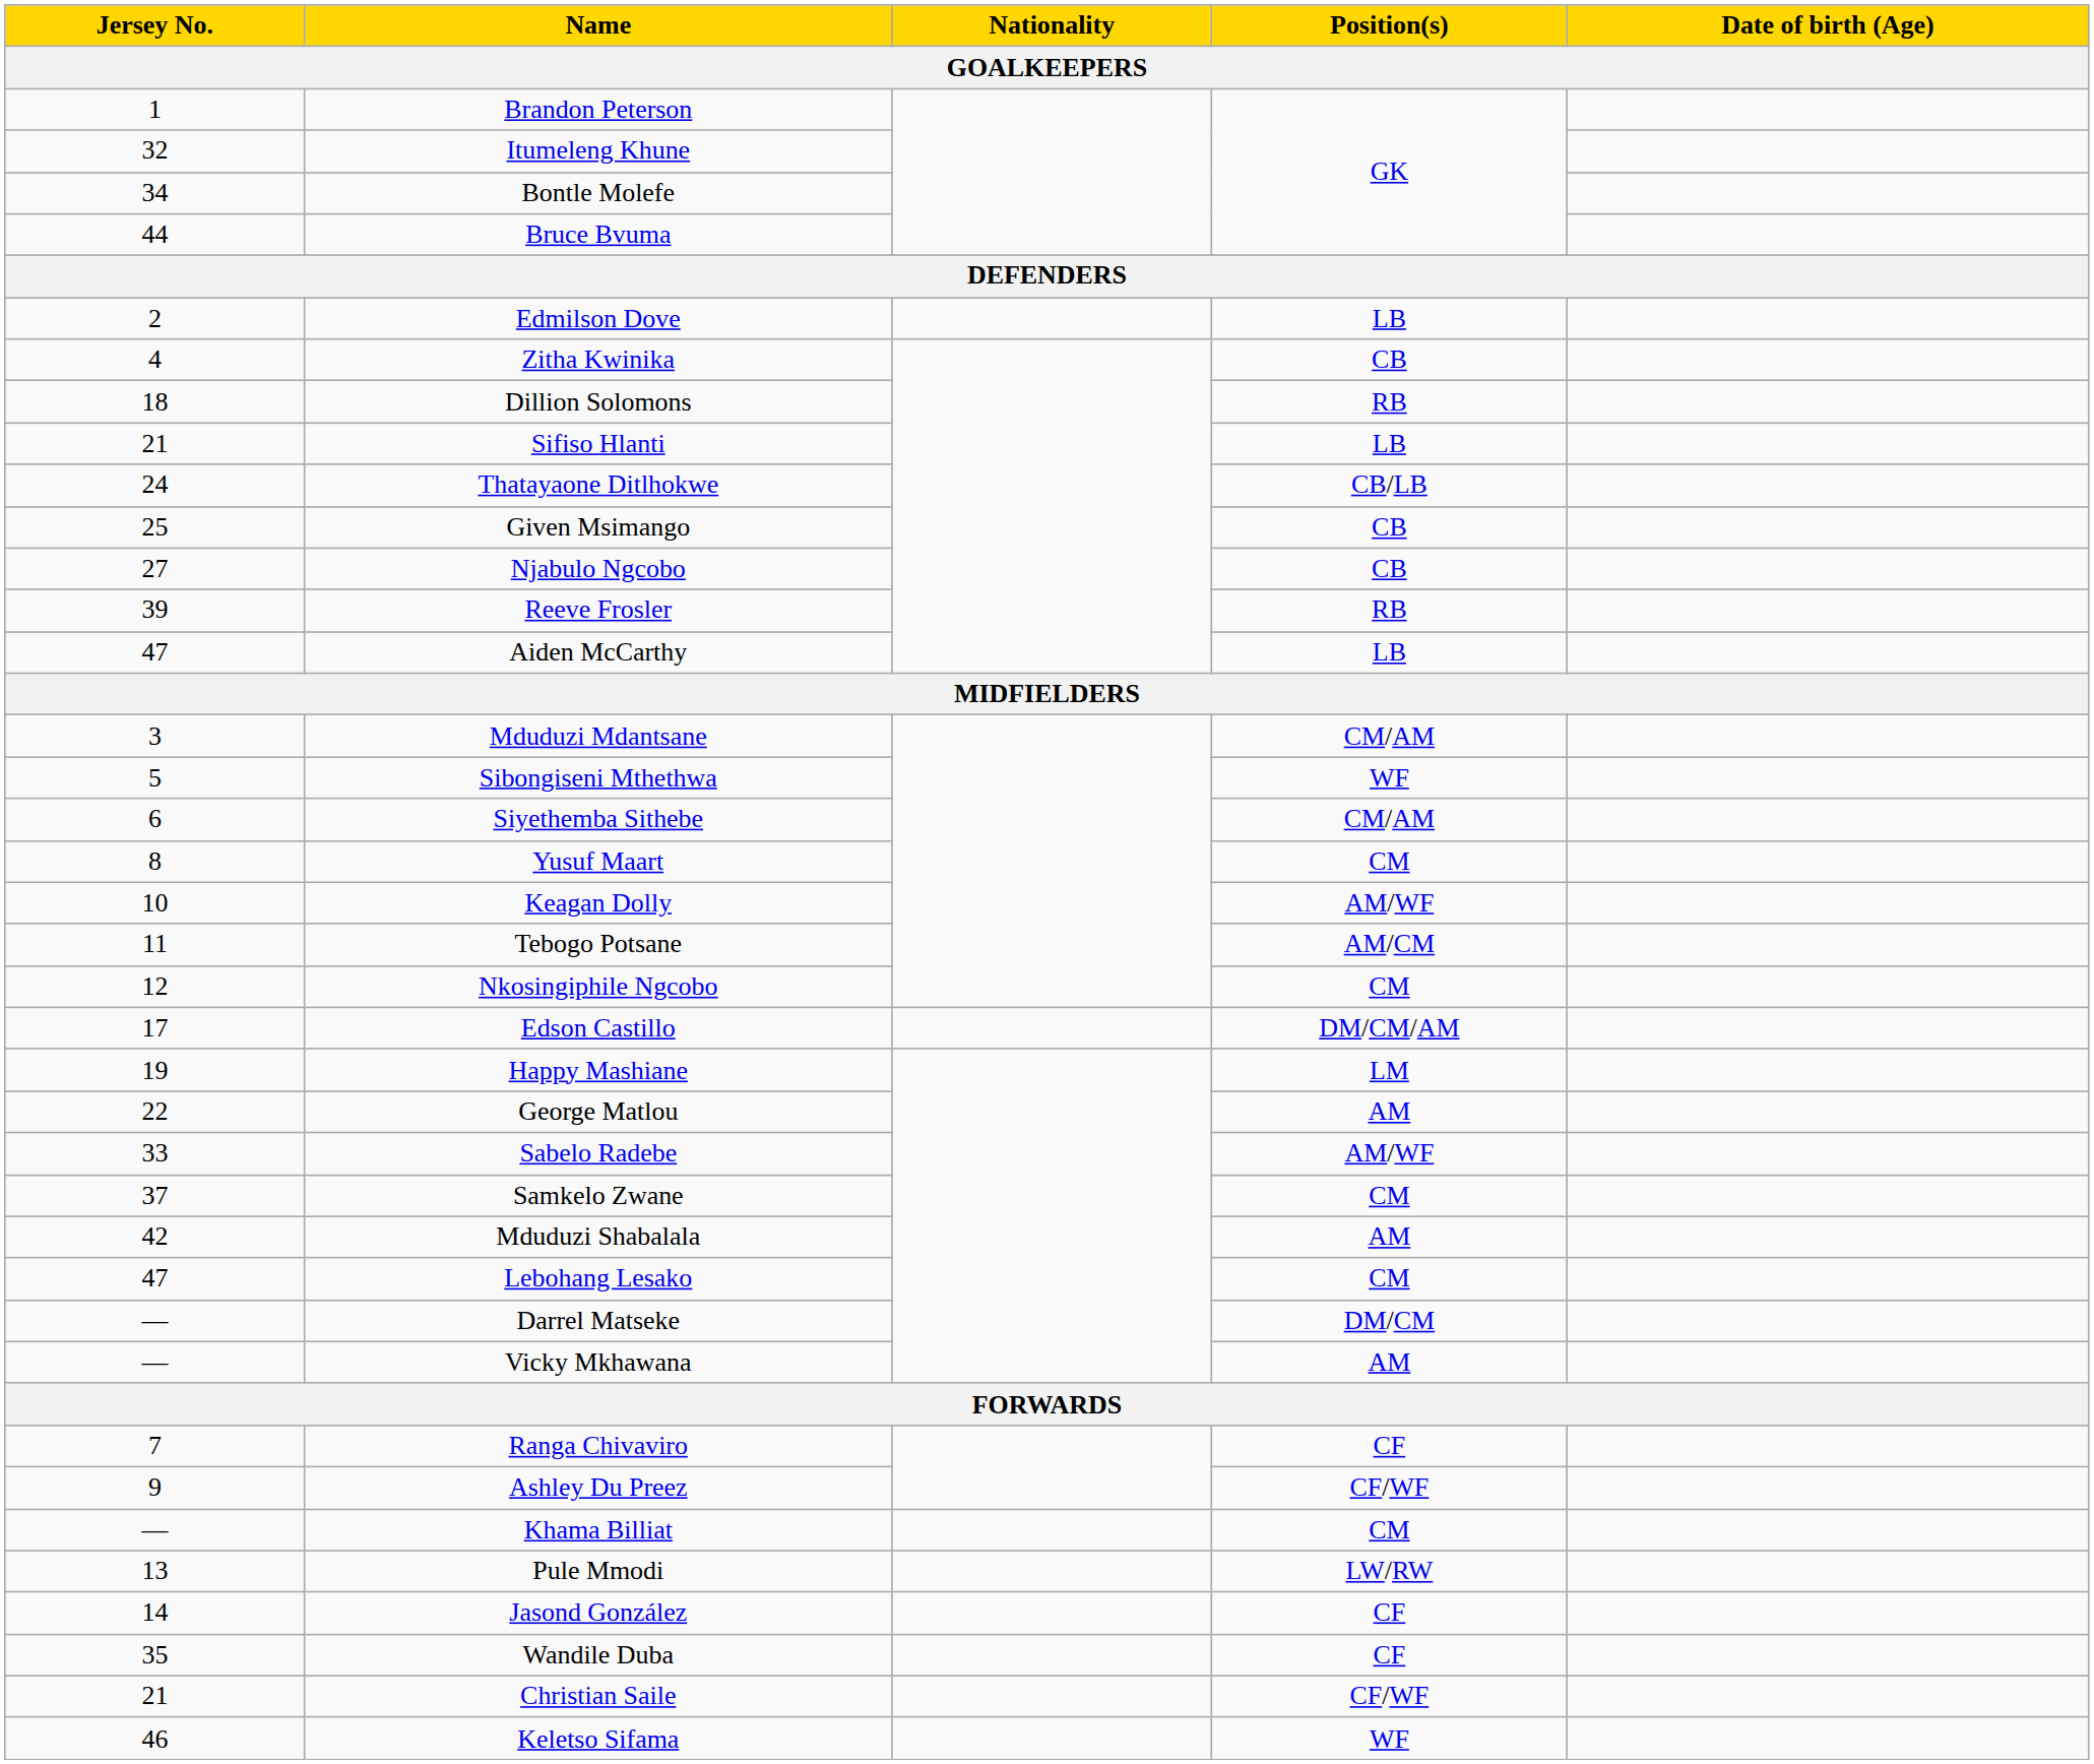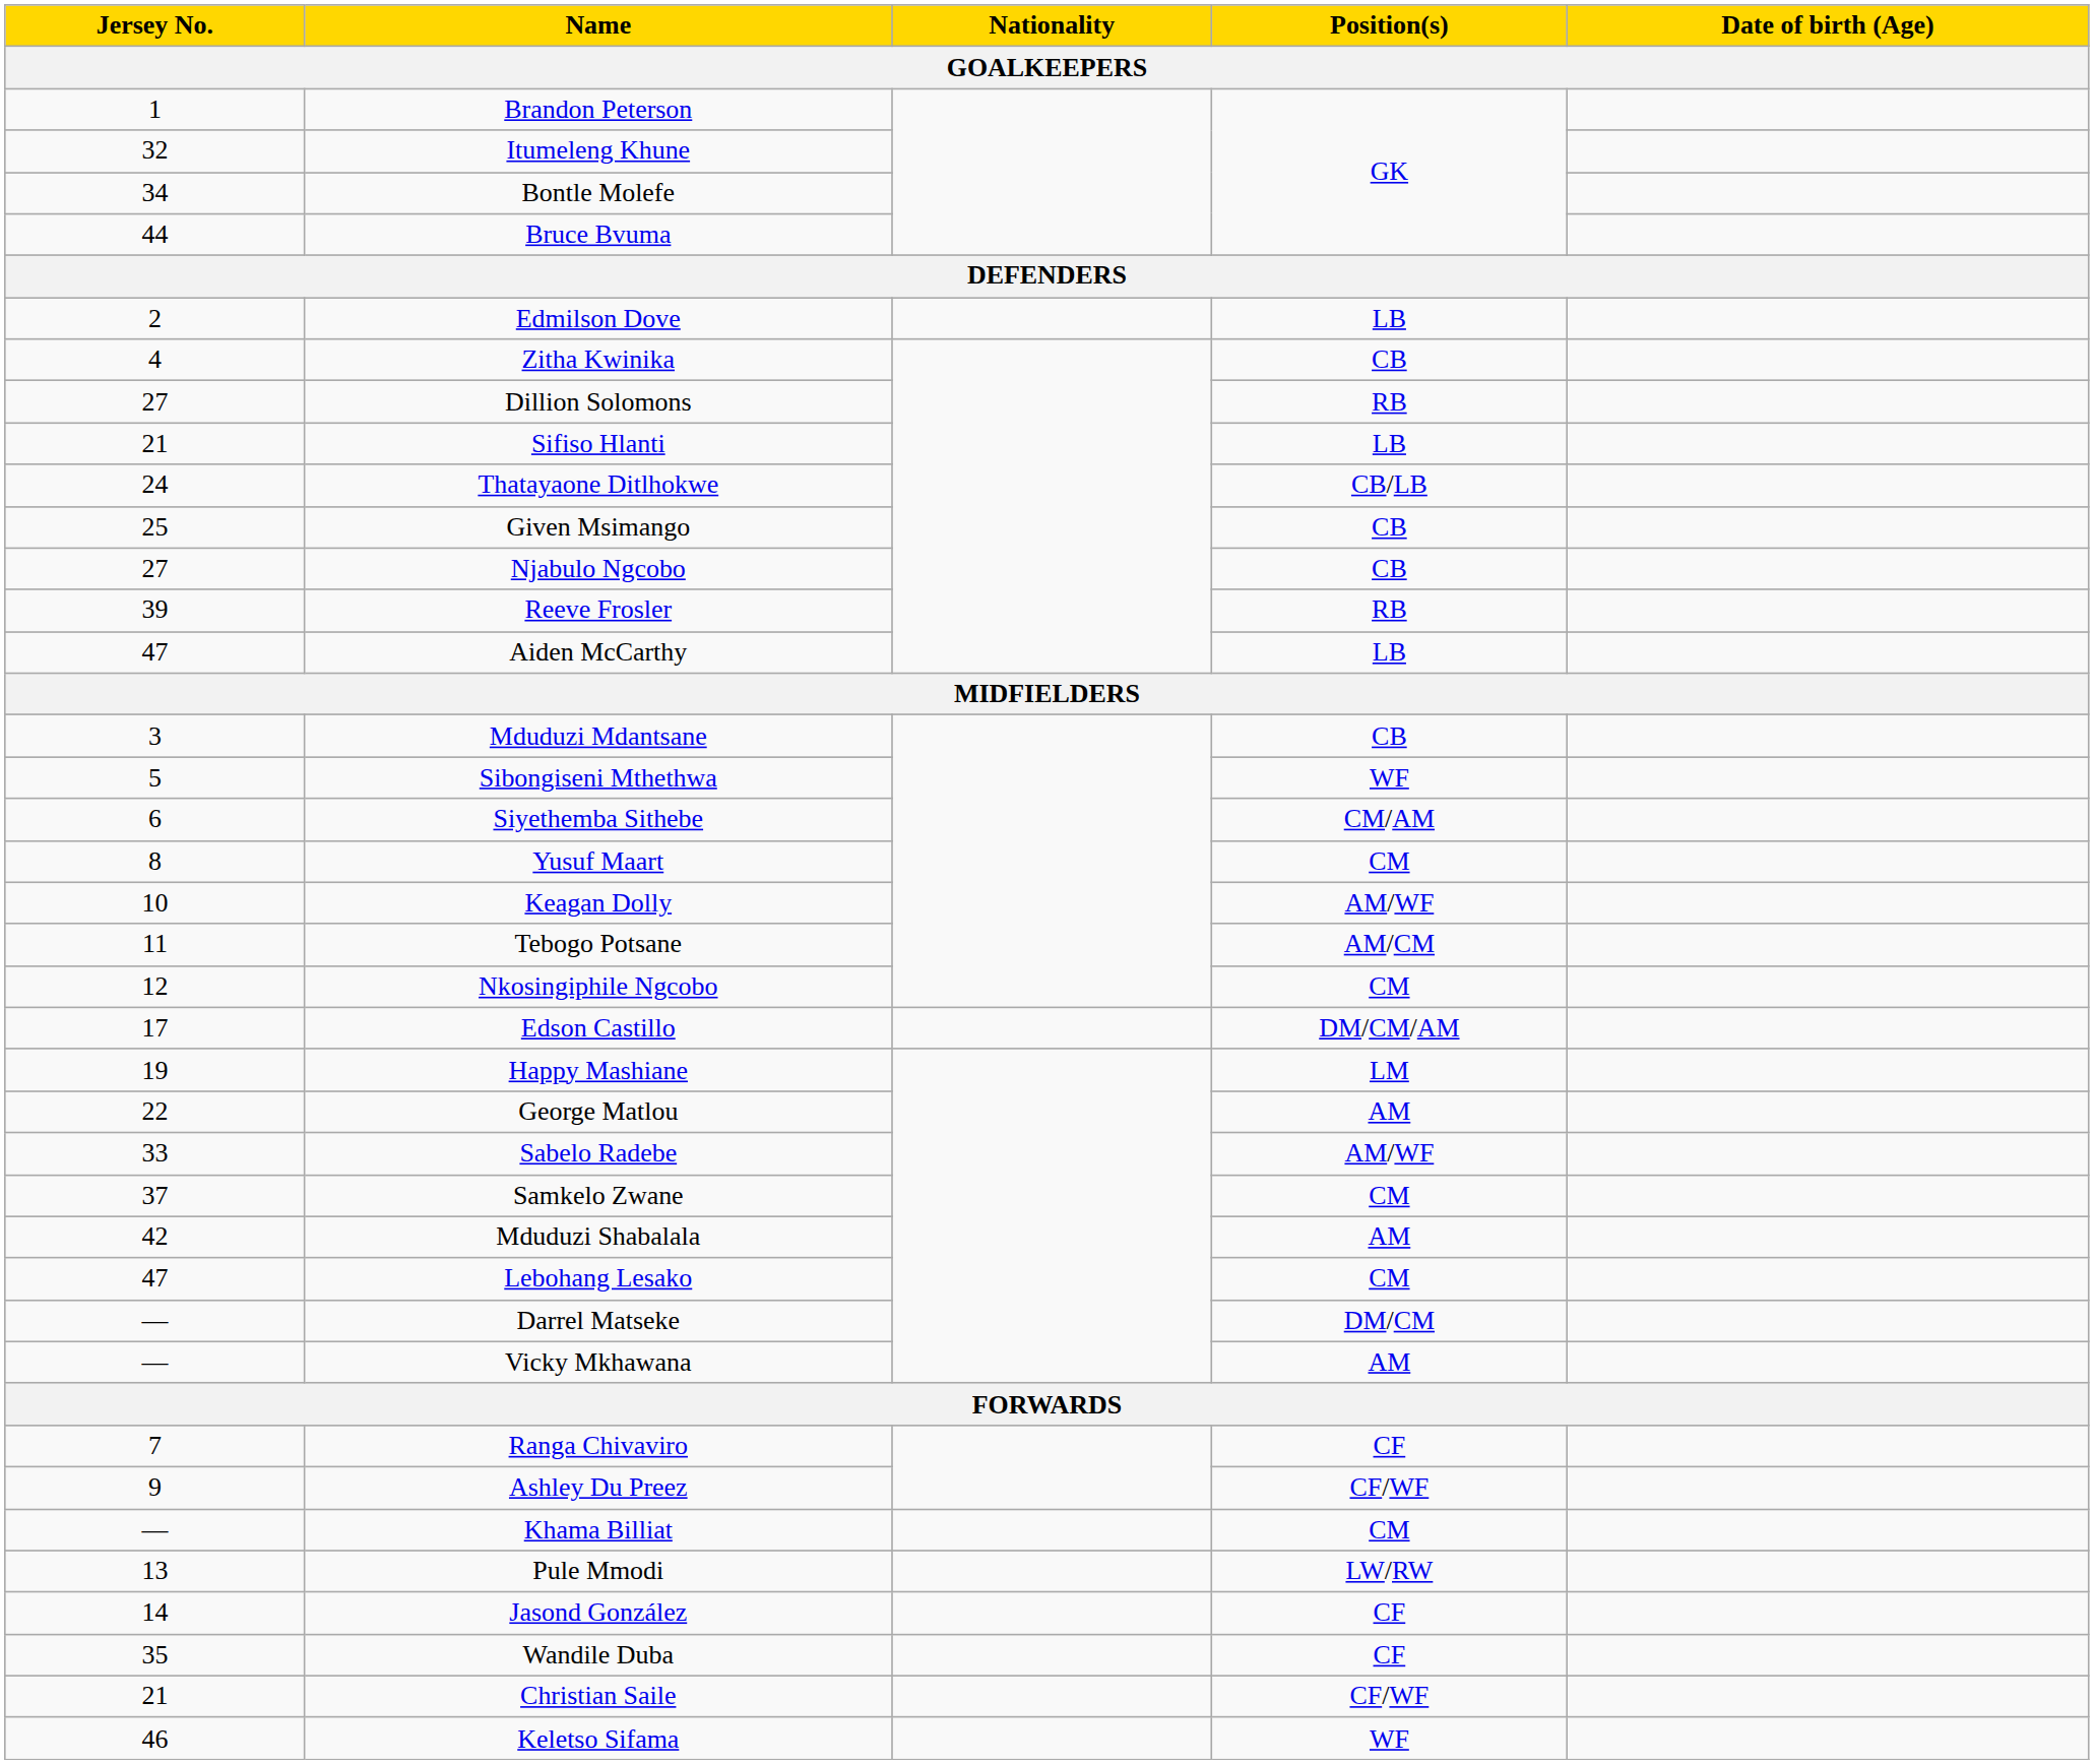Dillion Solomons | Jersey No.: 18 -> 27
Mduduzi Mdantsane | Position(s): CM/AM -> CB
